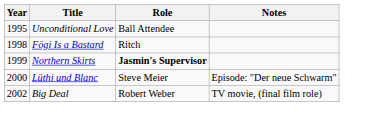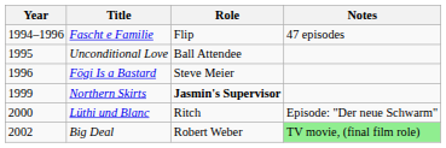+ row: 1994–1996 | Fascht e Familie | Flip | 47 episodes
Fögi Is a Bastard | Year: 1998 -> 1996
Fögi Is a Bastard | Role: Ritch -> Steve Meier
Lüthi und Blanc | Role: Steve Meier -> Ritch
Big Deal | Notes: no background -> lightgreen background
